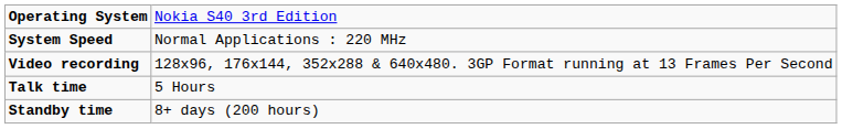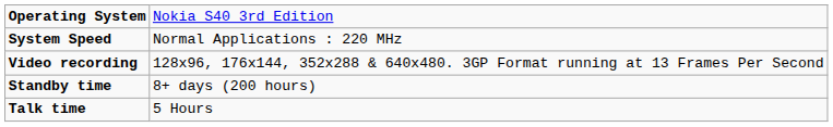rows swapped: Talk time <-> Standby time
